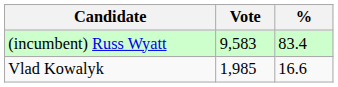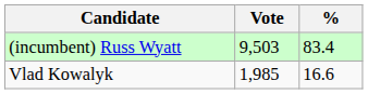(incumbent) Russ Wyatt | Vote: 9,583 -> 9,503
